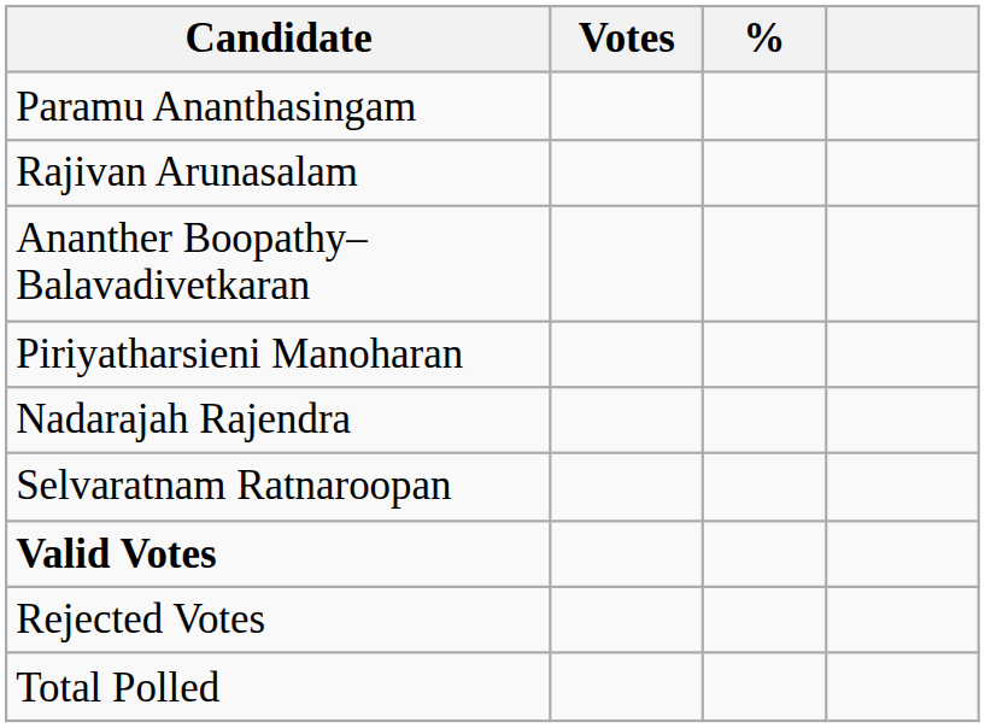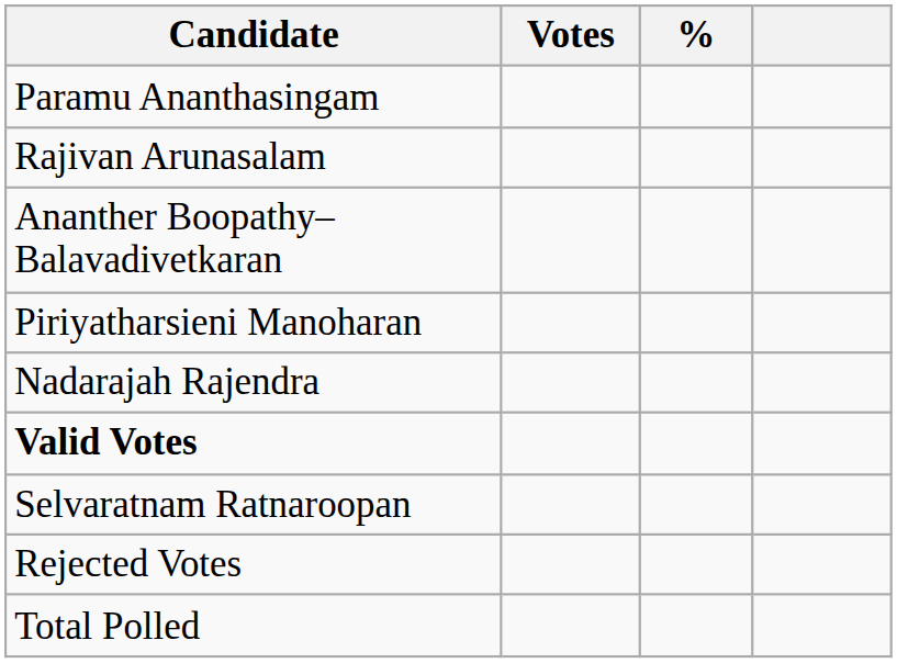rows swapped: Selvaratnam Ratnaroopan <-> Valid Votes
